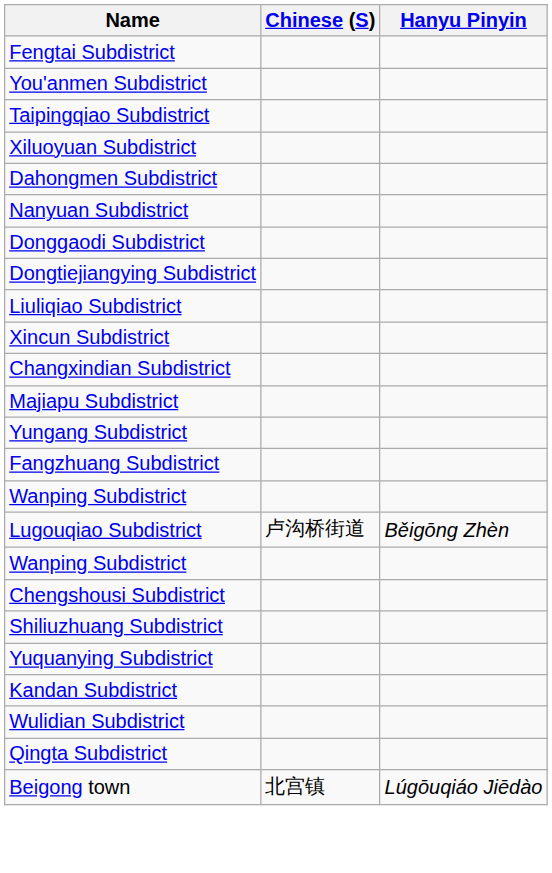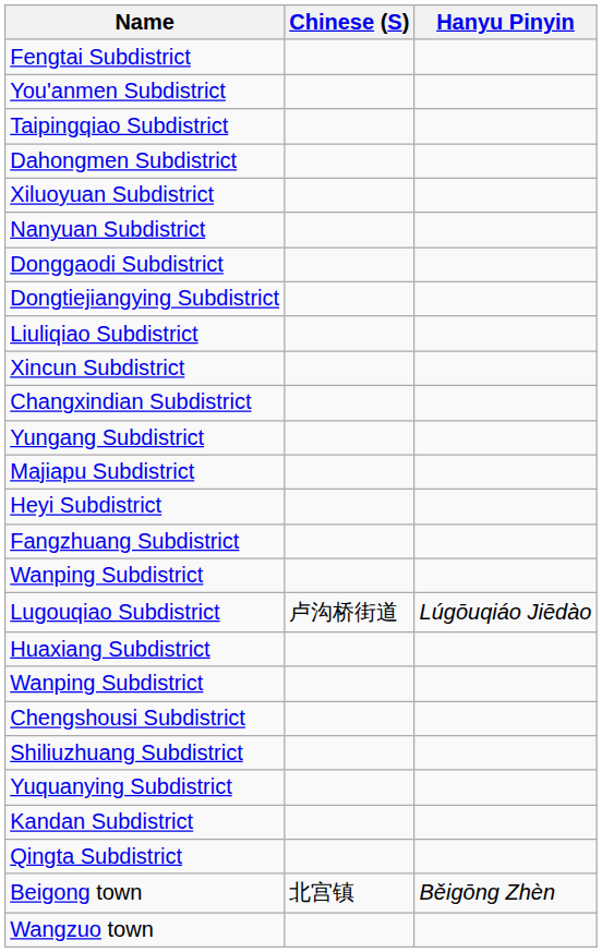rows swapped: Xiluoyuan Subdistrict <-> Dahongmen Subdistrict
rows swapped: Yungang Subdistrict <-> Majiapu Subdistrict
+ row: Heyi Subdistrict
Lugouqiao Subdistrict | Hanyu Pinyin: Běigōng Zhèn -> Lúgōuqiáo Jiēdào
+ row: Huaxiang Subdistrict
- row: Wulidian Subdistrict
Beigong town | Hanyu Pinyin: Lúgōuqiáo Jiēdào -> Běigōng Zhèn
+ row: Wangzuo town
